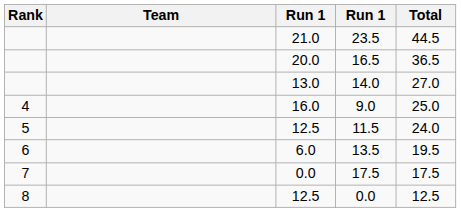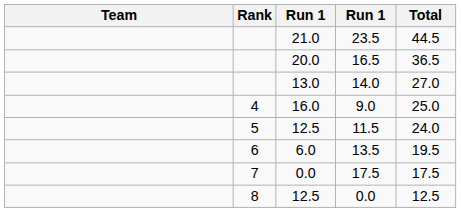columns swapped: Rank <-> Team
